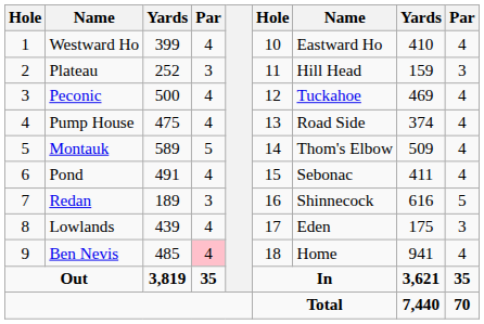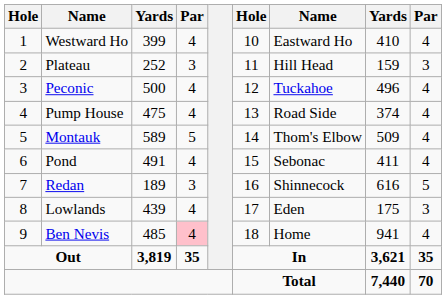Peconic | column 8: 469 -> 496
